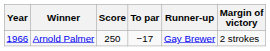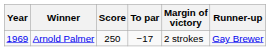columns swapped: Margin of victory <-> Runner-up
Arnold Palmer | Year: 1966 -> 1969
